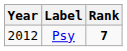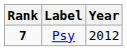columns swapped: Year <-> Rank
